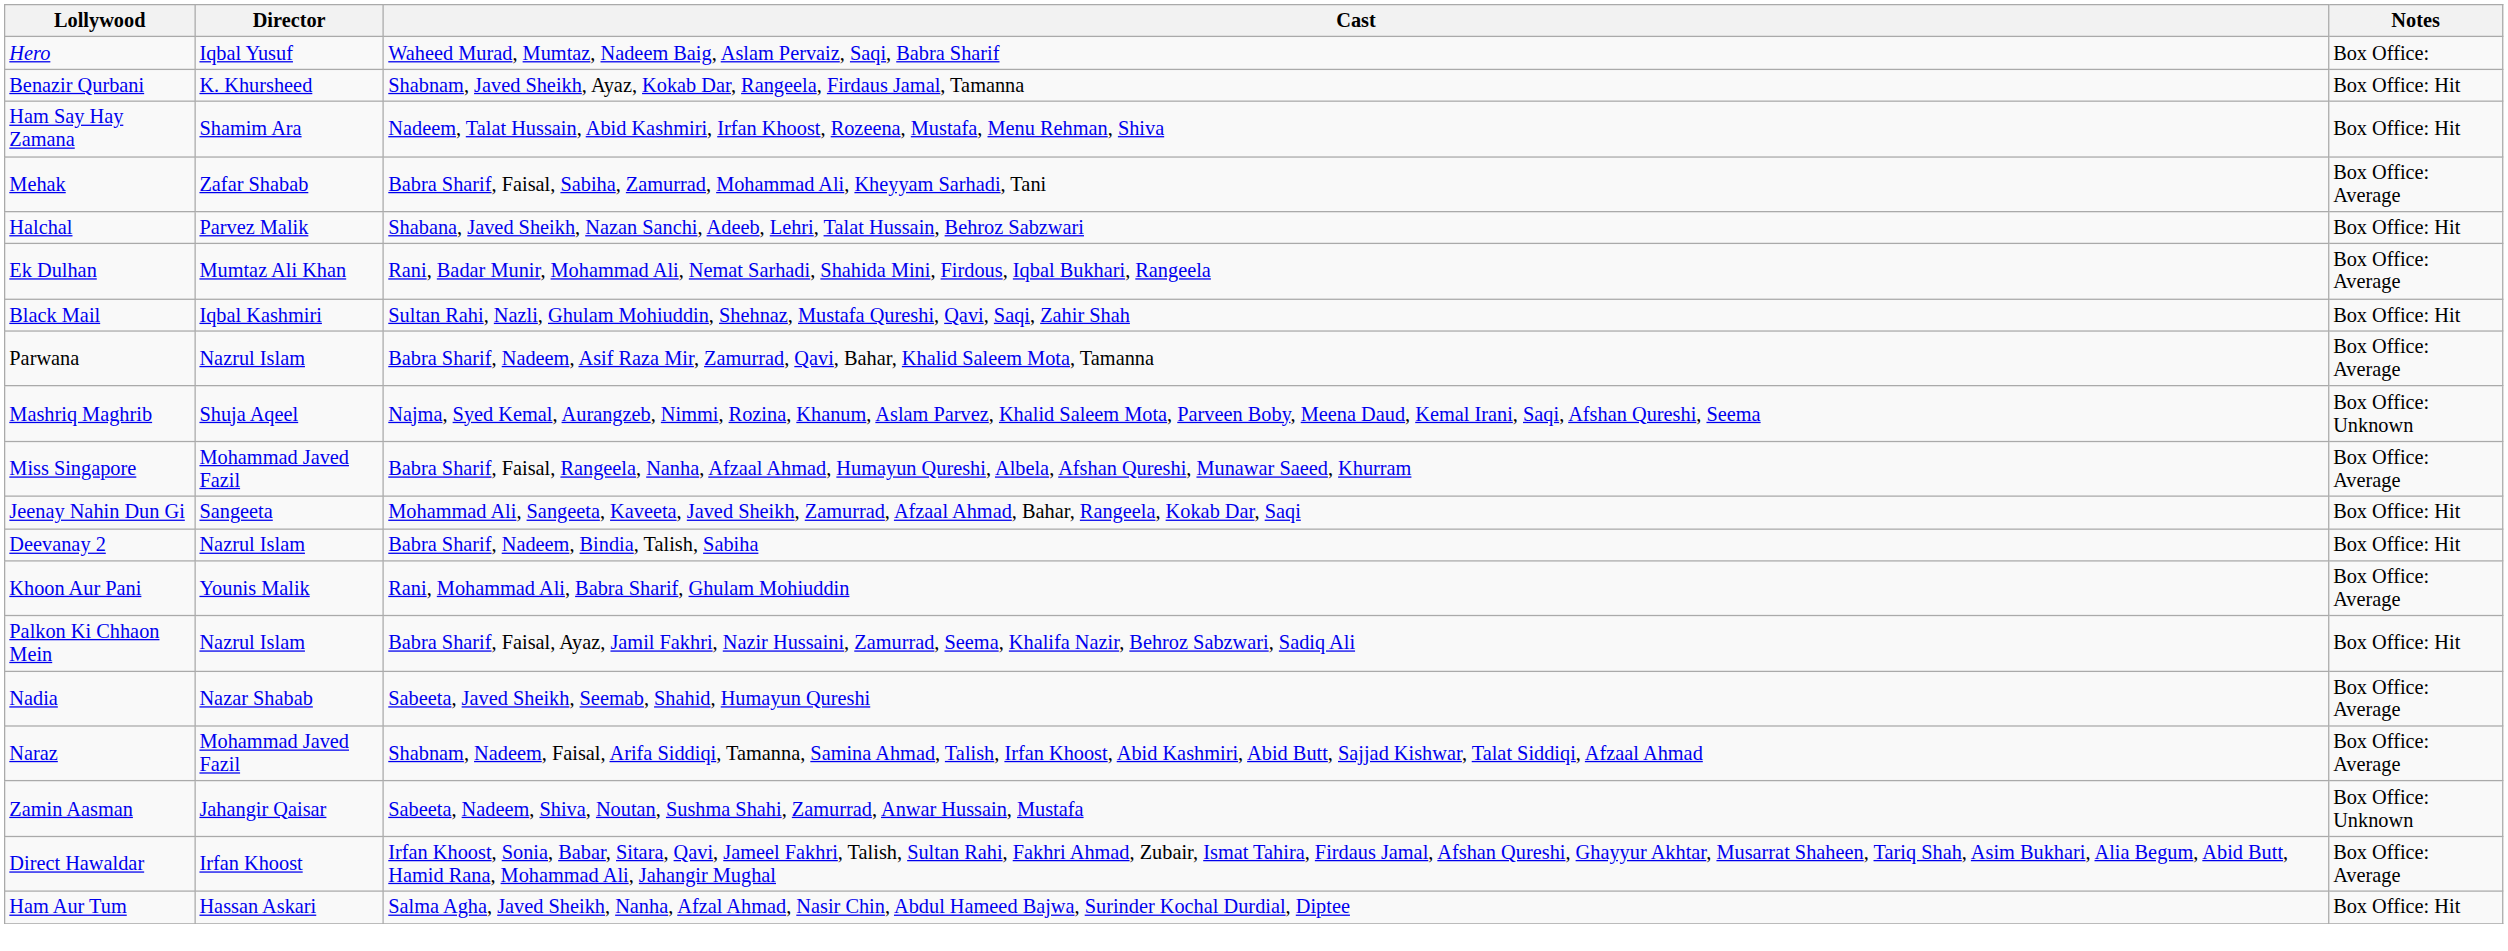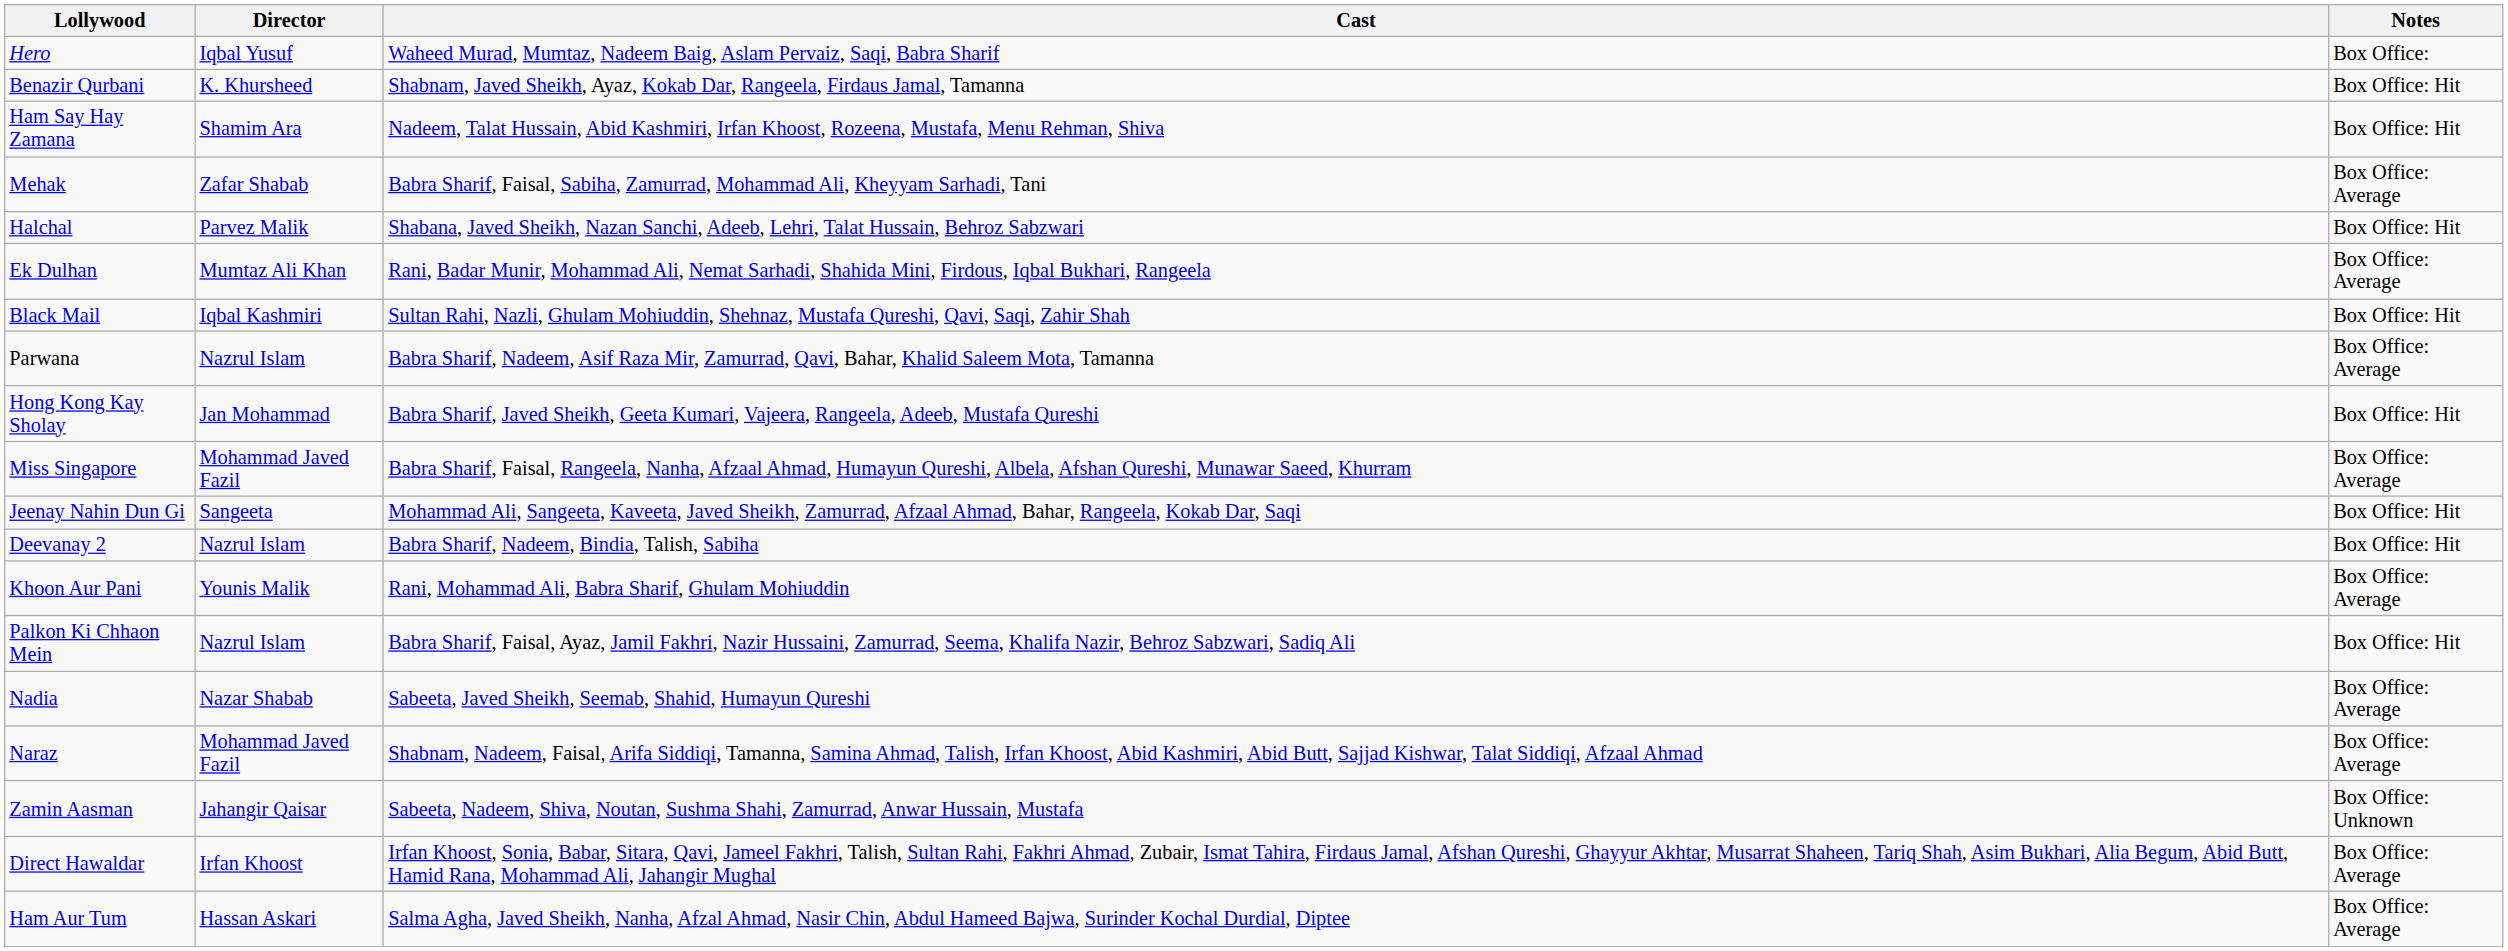+ row: Hong Kong Kay Sholay | Jan Mohammad | Babra Sharif, Javed Sheikh, Geeta Kumari, Vajeera, Rangeela, Adeeb, Mustafa Qureshi | Box Office: Hit
- row: Mashriq Maghrib | Shuja Aqeel | Najma, Syed Kemal, Aurangzeb, Nimmi, Rozina, Khanum, Aslam Parvez, Khalid Saleem Mota, Parveen Boby, Meena Daud, Kemal Irani, Saqi, Afshan Qureshi, Seema | Box Office: Unknown
Ham Aur Tum | Notes: Box Office: Hit -> Box Office: Average
